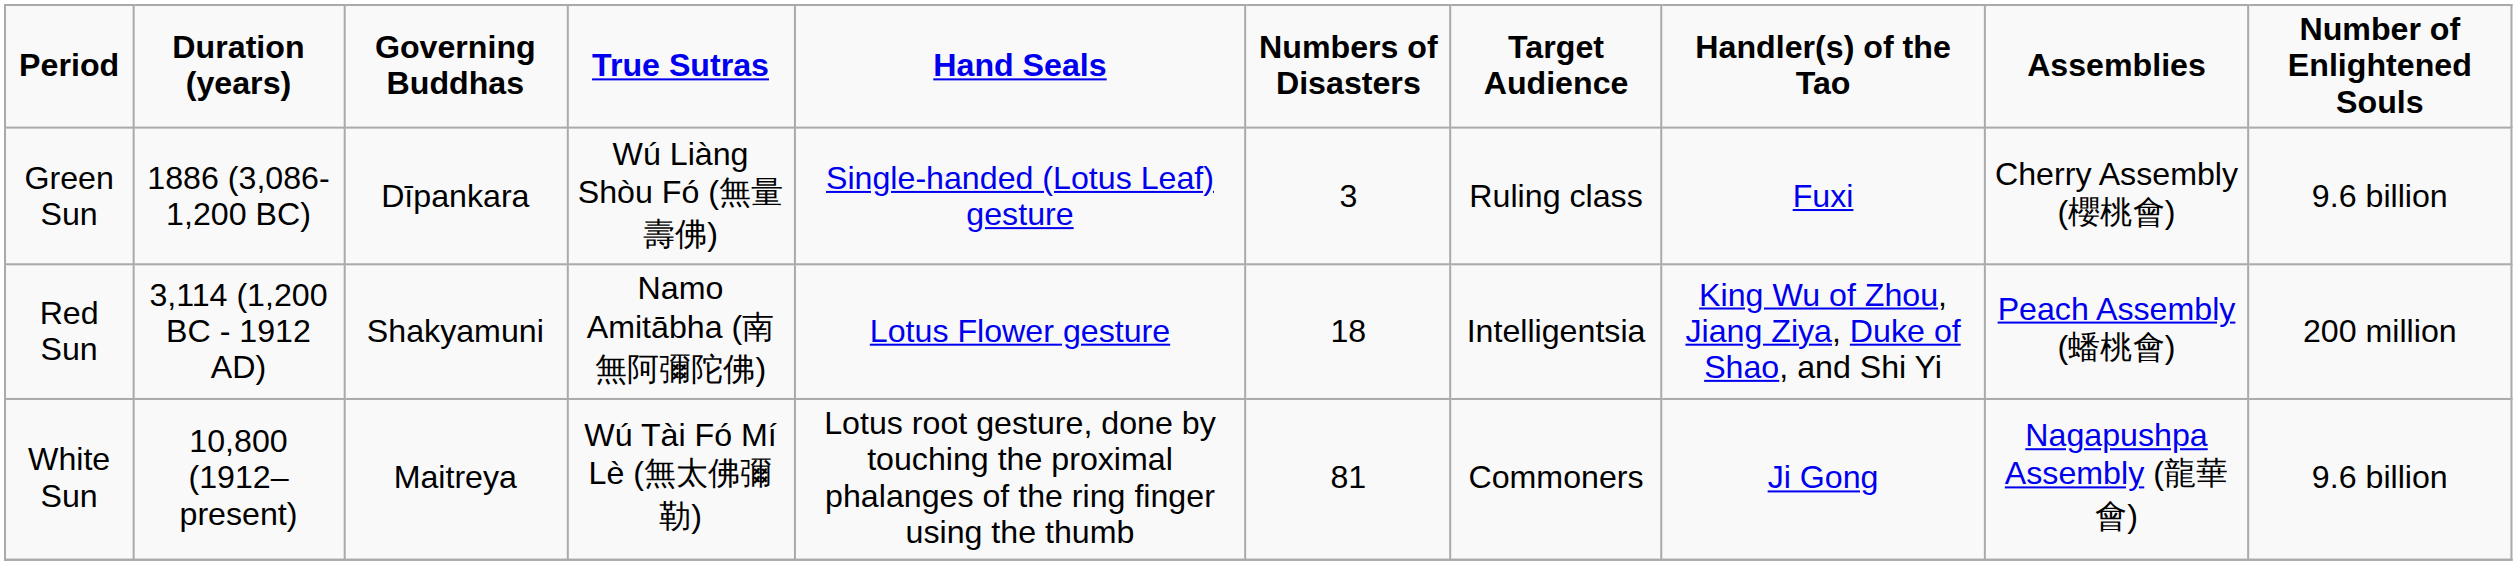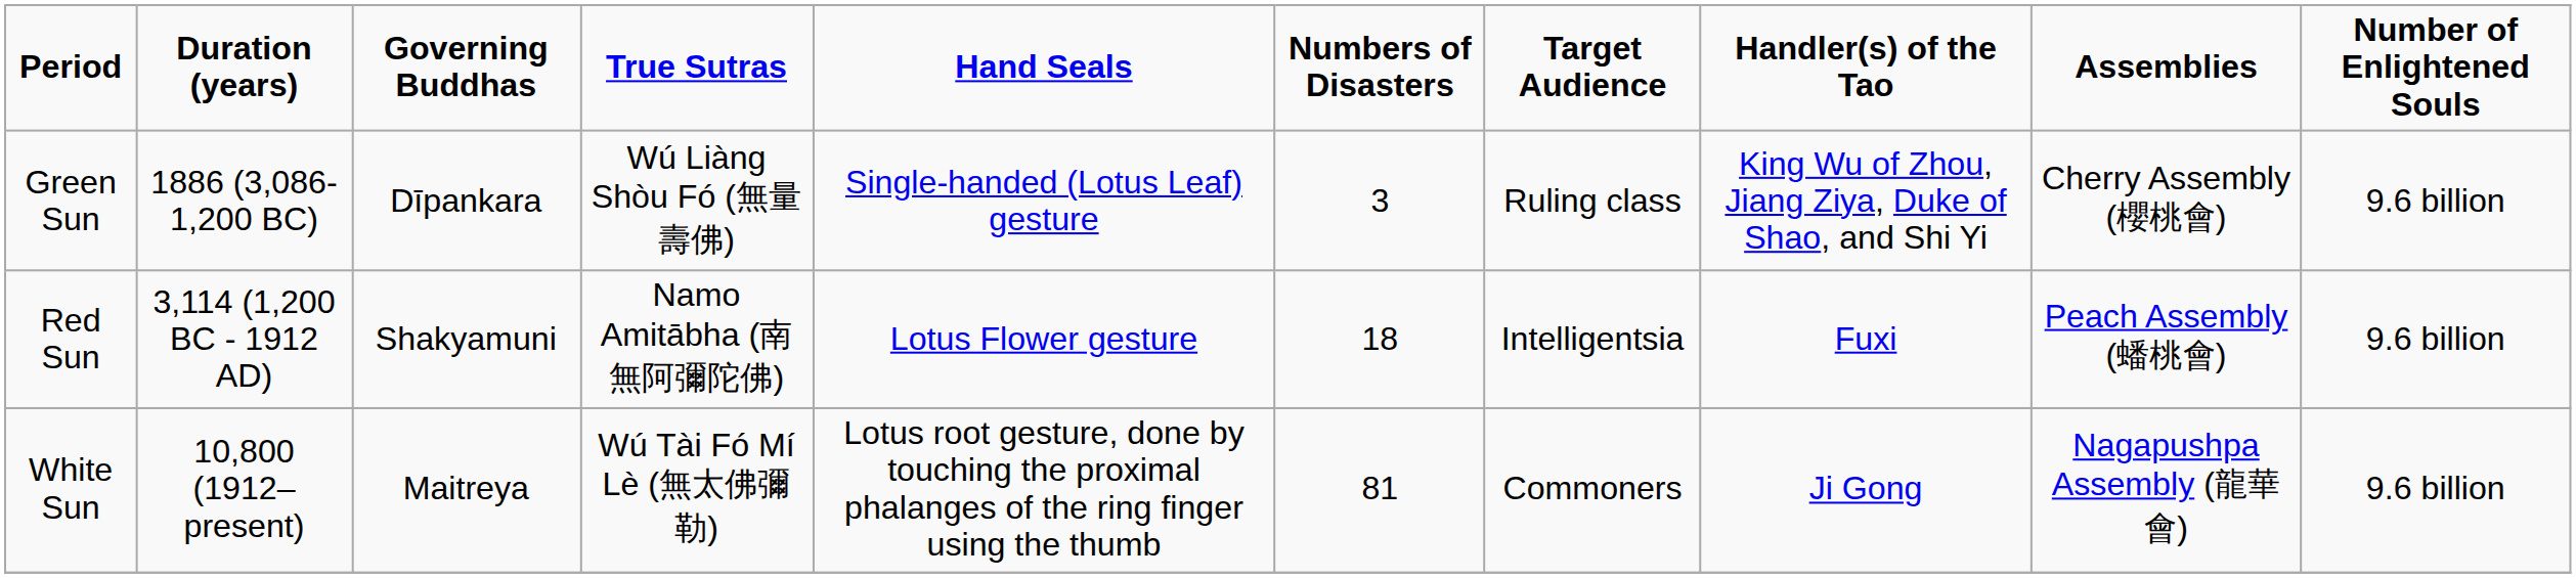Green Sun | Handler(s) of the Tao: Fuxi -> King Wu of Zhou, Jiang Ziya, Duke of Shao, and Shi Yi
Red Sun | Handler(s) of the Tao: King Wu of Zhou, Jiang Ziya, Duke of Shao, and Shi Yi -> Fuxi
Red Sun | Number of Enlightened Souls: 200 million -> 9.6 billion
